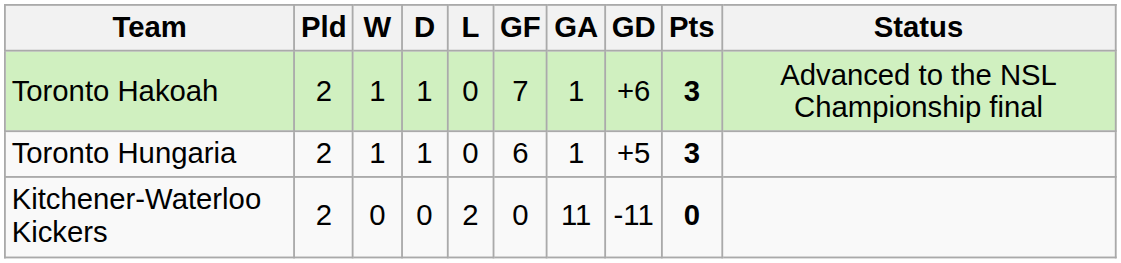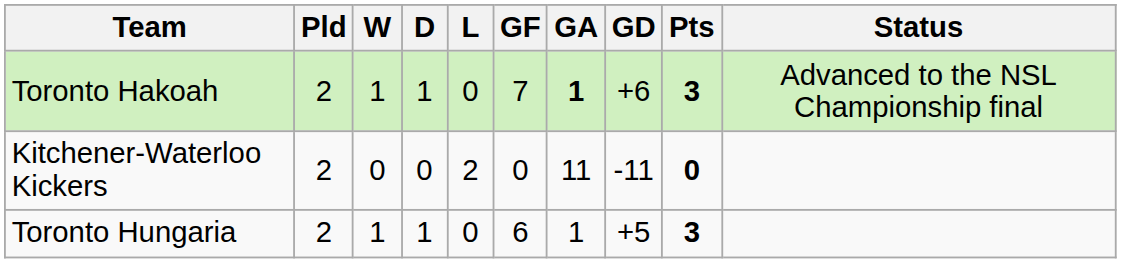Toronto Hakoah | GA: normal -> bold
rows swapped: Toronto Hungaria <-> Kitchener-Waterloo Kickers
